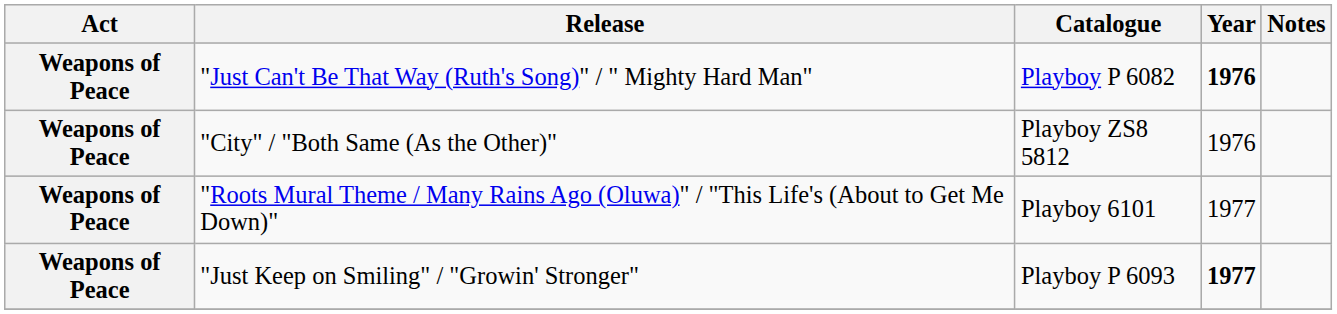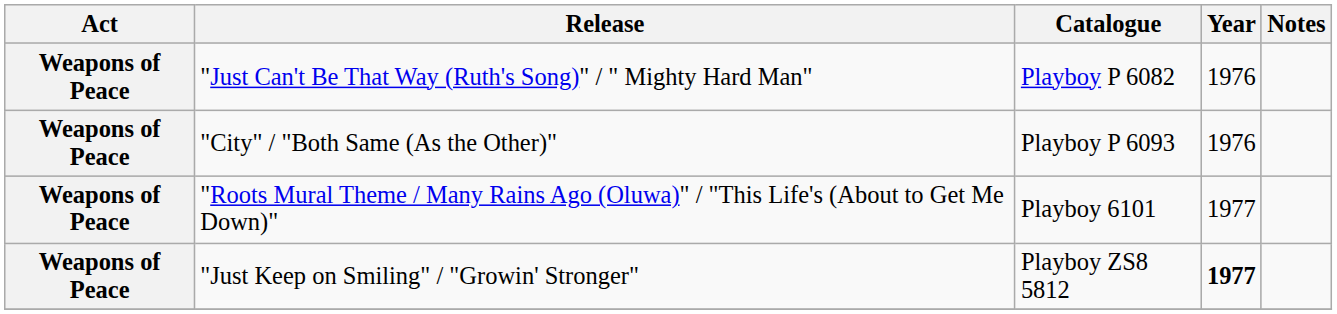"Just Can't Be That Way (Ruth's Song)" / " Mighty Hard Man" | Year: bold -> normal
"City" / "Both Same (As the Other)" | Catalogue: Playboy ZS8 5812 -> Playboy P 6093
"Just Keep on Smiling" / "Growin' Stronger" | Catalogue: Playboy P 6093 -> Playboy ZS8 5812
